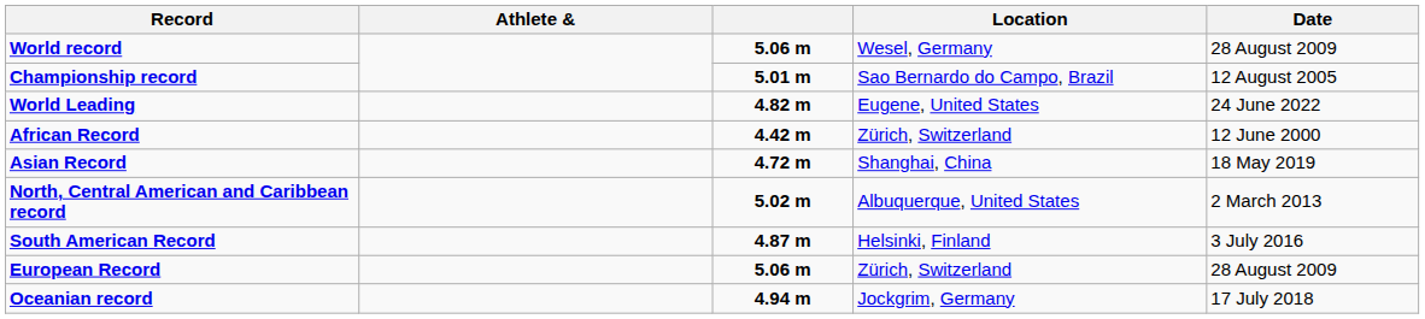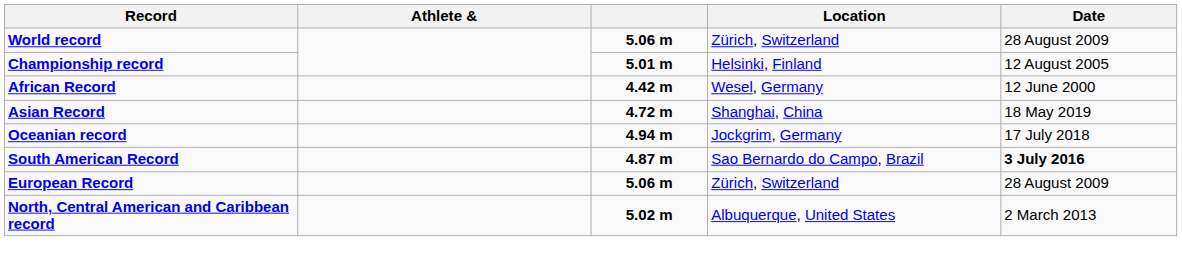World record | Location: Wesel, Germany -> Zürich, Switzerland
Championship record | Location: Sao Bernardo do Campo, Brazil -> Helsinki, Finland
- row: World Leading | 4.82 m | Eugene, United States | 24 June 2022
African Record | Location: Zürich, Switzerland -> Wesel, Germany
rows swapped: North, Central American and Caribbean record <-> Oceanian record
South American Record | Location: Helsinki, Finland -> Sao Bernardo do Campo, Brazil
South American Record | Date: normal -> bold
